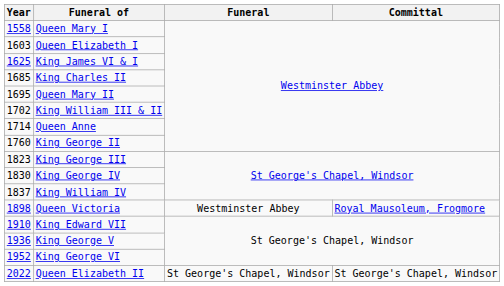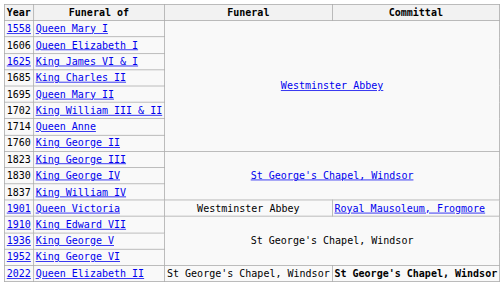Queen Elizabeth I | Year: 1603 -> 1606
Queen Victoria | Year: 1898 -> 1901
Queen Elizabeth II | Committal: normal -> bold
